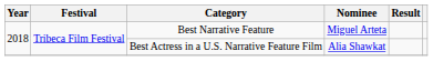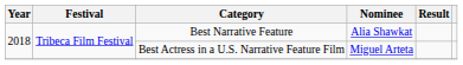Best Narrative Feature | Nominee: Miguel Arteta -> Alia Shawkat
Best Actress in a U.S. Narrative Feature Film | Nominee: Alia Shawkat -> Miguel Arteta
